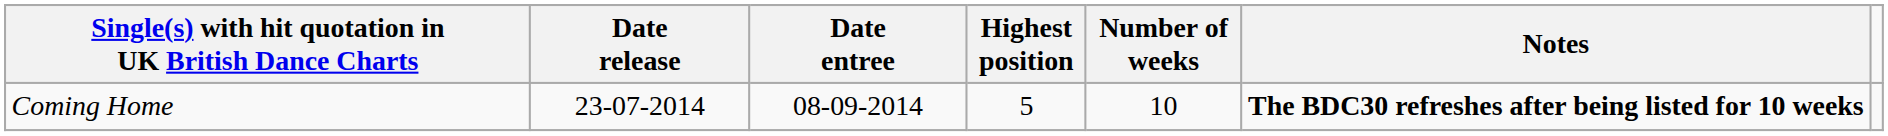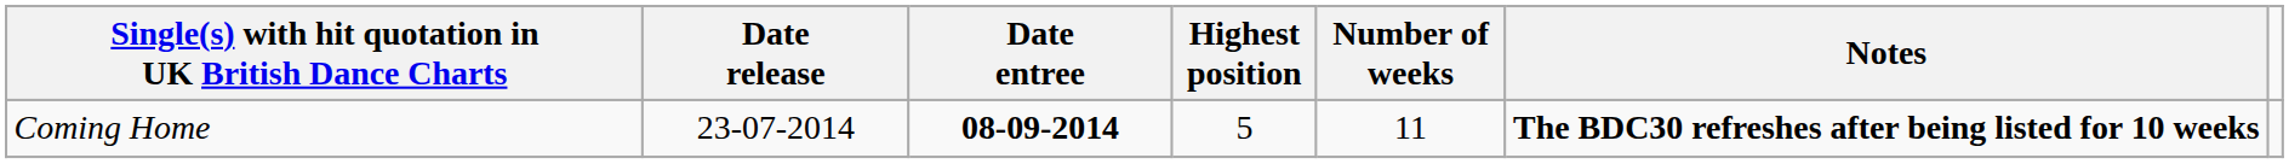Coming Home | Date entree: normal -> bold
Coming Home | Number of weeks: 10 -> 11
